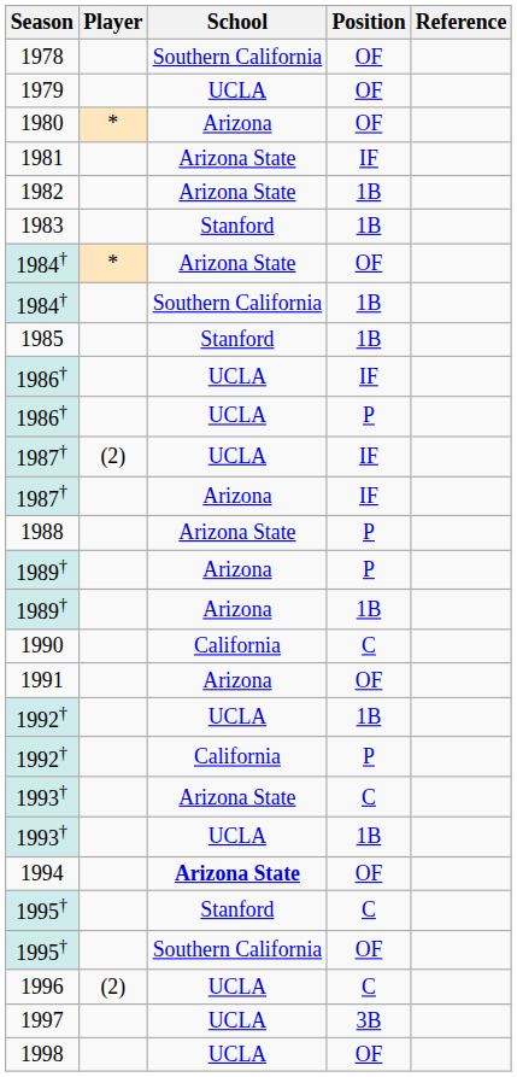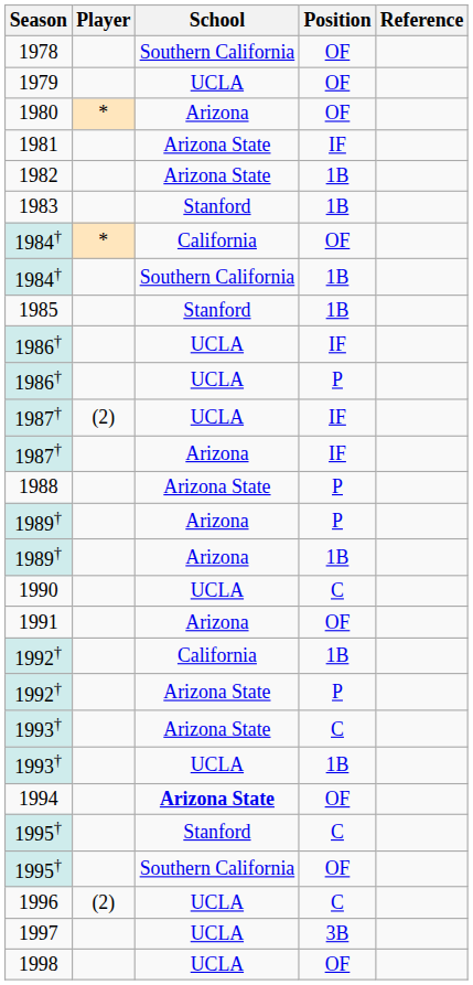1984† / OF | School: Arizona State -> California
1990 | School: California -> UCLA
1992† / 1B | School: UCLA -> California
1992† / P | School: California -> Arizona State
